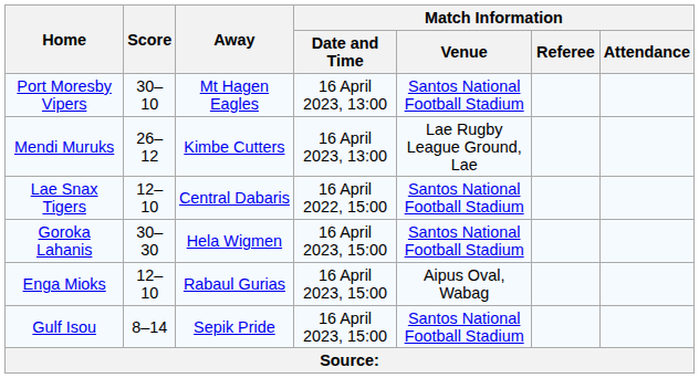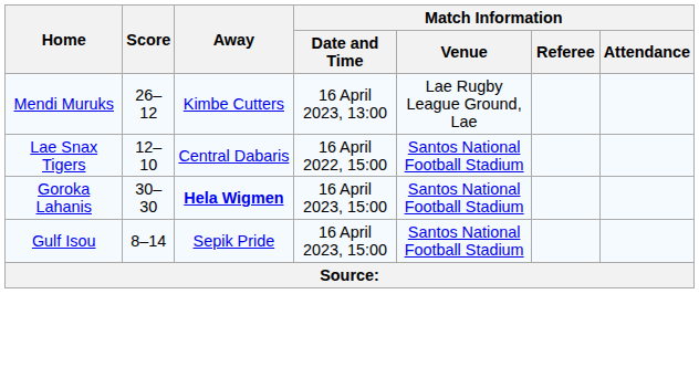- row: Port Moresby Vipers | 30–10 | Mt Hagen Eagles | 16 April 2023, 13:00 | Santos National Football Stadium
Goroka Lahanis | Away: normal -> bold
- row: Enga Mioks | 12–10 | Rabaul Gurias | 16 April 2023, 15:00 | Aipus Oval, Wabag
